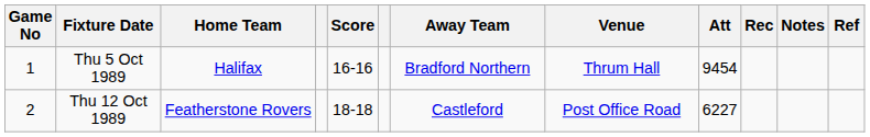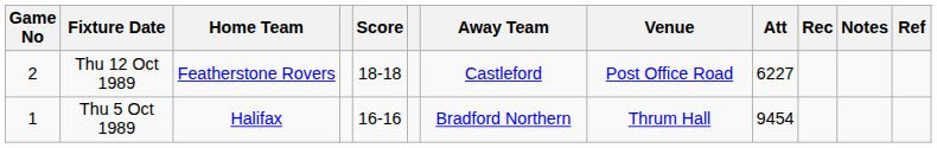rows swapped: Thu 5 Oct 1989 <-> Thu 12 Oct 1989
